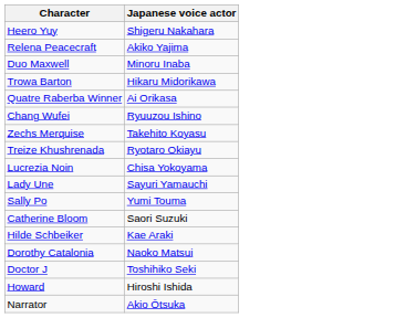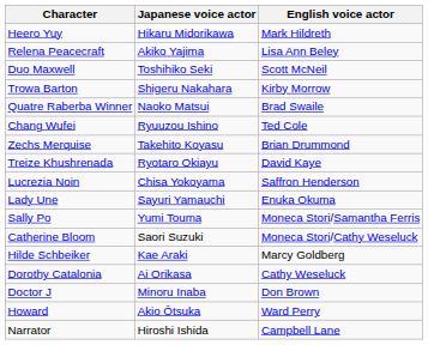+ column: English voice actor | Mark Hildreth | Lisa Ann Beley | Scott McNeil | Kirby Morrow | Brad Swaile | Ted Cole | Brian Drummond | David Kaye | Saffron Henderson | Enuka Okuma | Moneca Stori/Samantha Ferris | Moneca Stori/Cathy Weseluck | Marcy Goldberg | Cathy Weseluck | Don Brown | Ward Perry | Campbell Lane
Heero Yuy | Japanese voice actor: Shigeru Nakahara -> Hikaru Midorikawa
Duo Maxwell | Japanese voice actor: Minoru Inaba -> Toshihiko Seki
Trowa Barton | Japanese voice actor: Hikaru Midorikawa -> Shigeru Nakahara
Quatre Raberba Winner | Japanese voice actor: Ai Orikasa -> Naoko Matsui
Dorothy Catalonia | Japanese voice actor: Naoko Matsui -> Ai Orikasa
Doctor J | Japanese voice actor: Toshihiko Seki -> Minoru Inaba
Howard | Japanese voice actor: Hiroshi Ishida -> Akio Ōtsuka
Narrator | Japanese voice actor: Akio Ōtsuka -> Hiroshi Ishida
